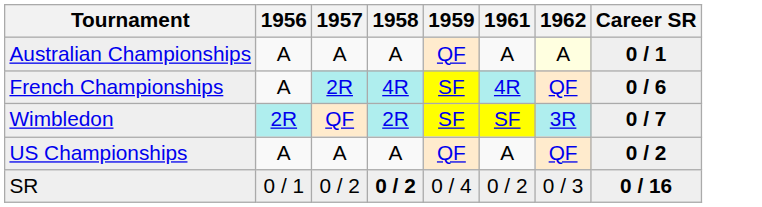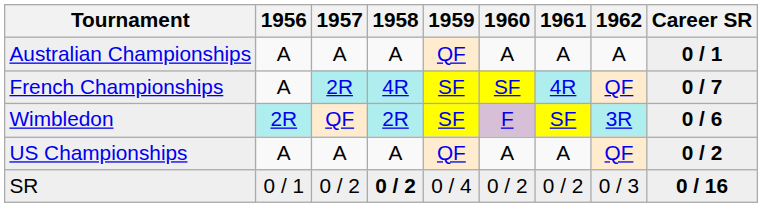+ column: 1960 | A | SF | F | A | 0 / 2
Australian Championships | 1962: lightyellow background -> no background
French Championships | Career SR: 0 / 6 -> 0 / 7
Wimbledon | Career SR: 0 / 7 -> 0 / 6
